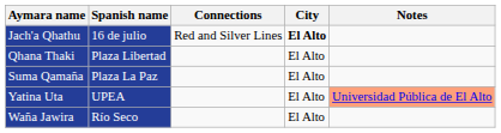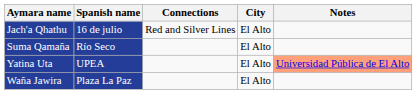Jach'a Qhathu | City: bold -> normal
- row: Qhana Thaki | Plaza Libertad | El Alto
Suma Qamaña | Spanish name: Plaza La Paz -> Río Seco
Waña Jawira | Spanish name: Río Seco -> Plaza La Paz
